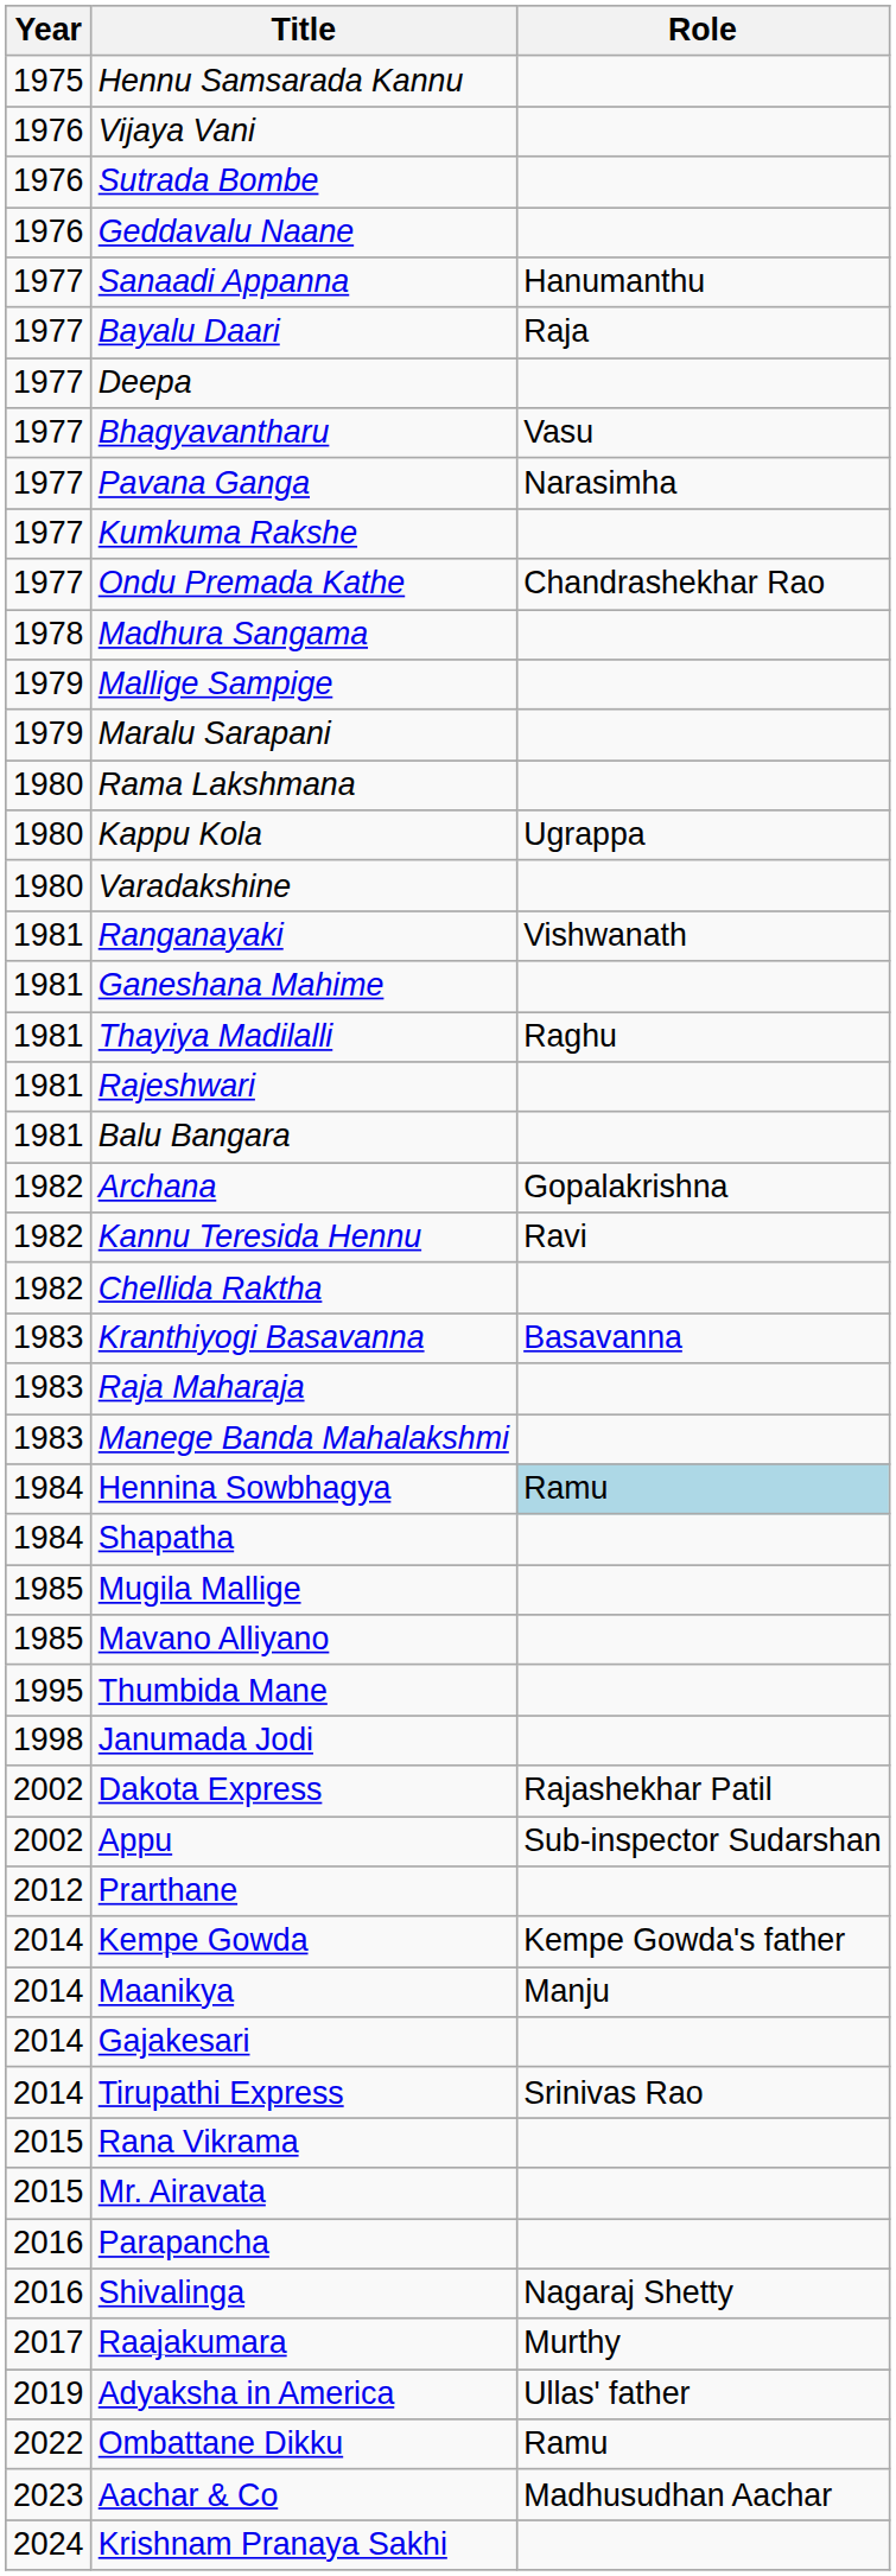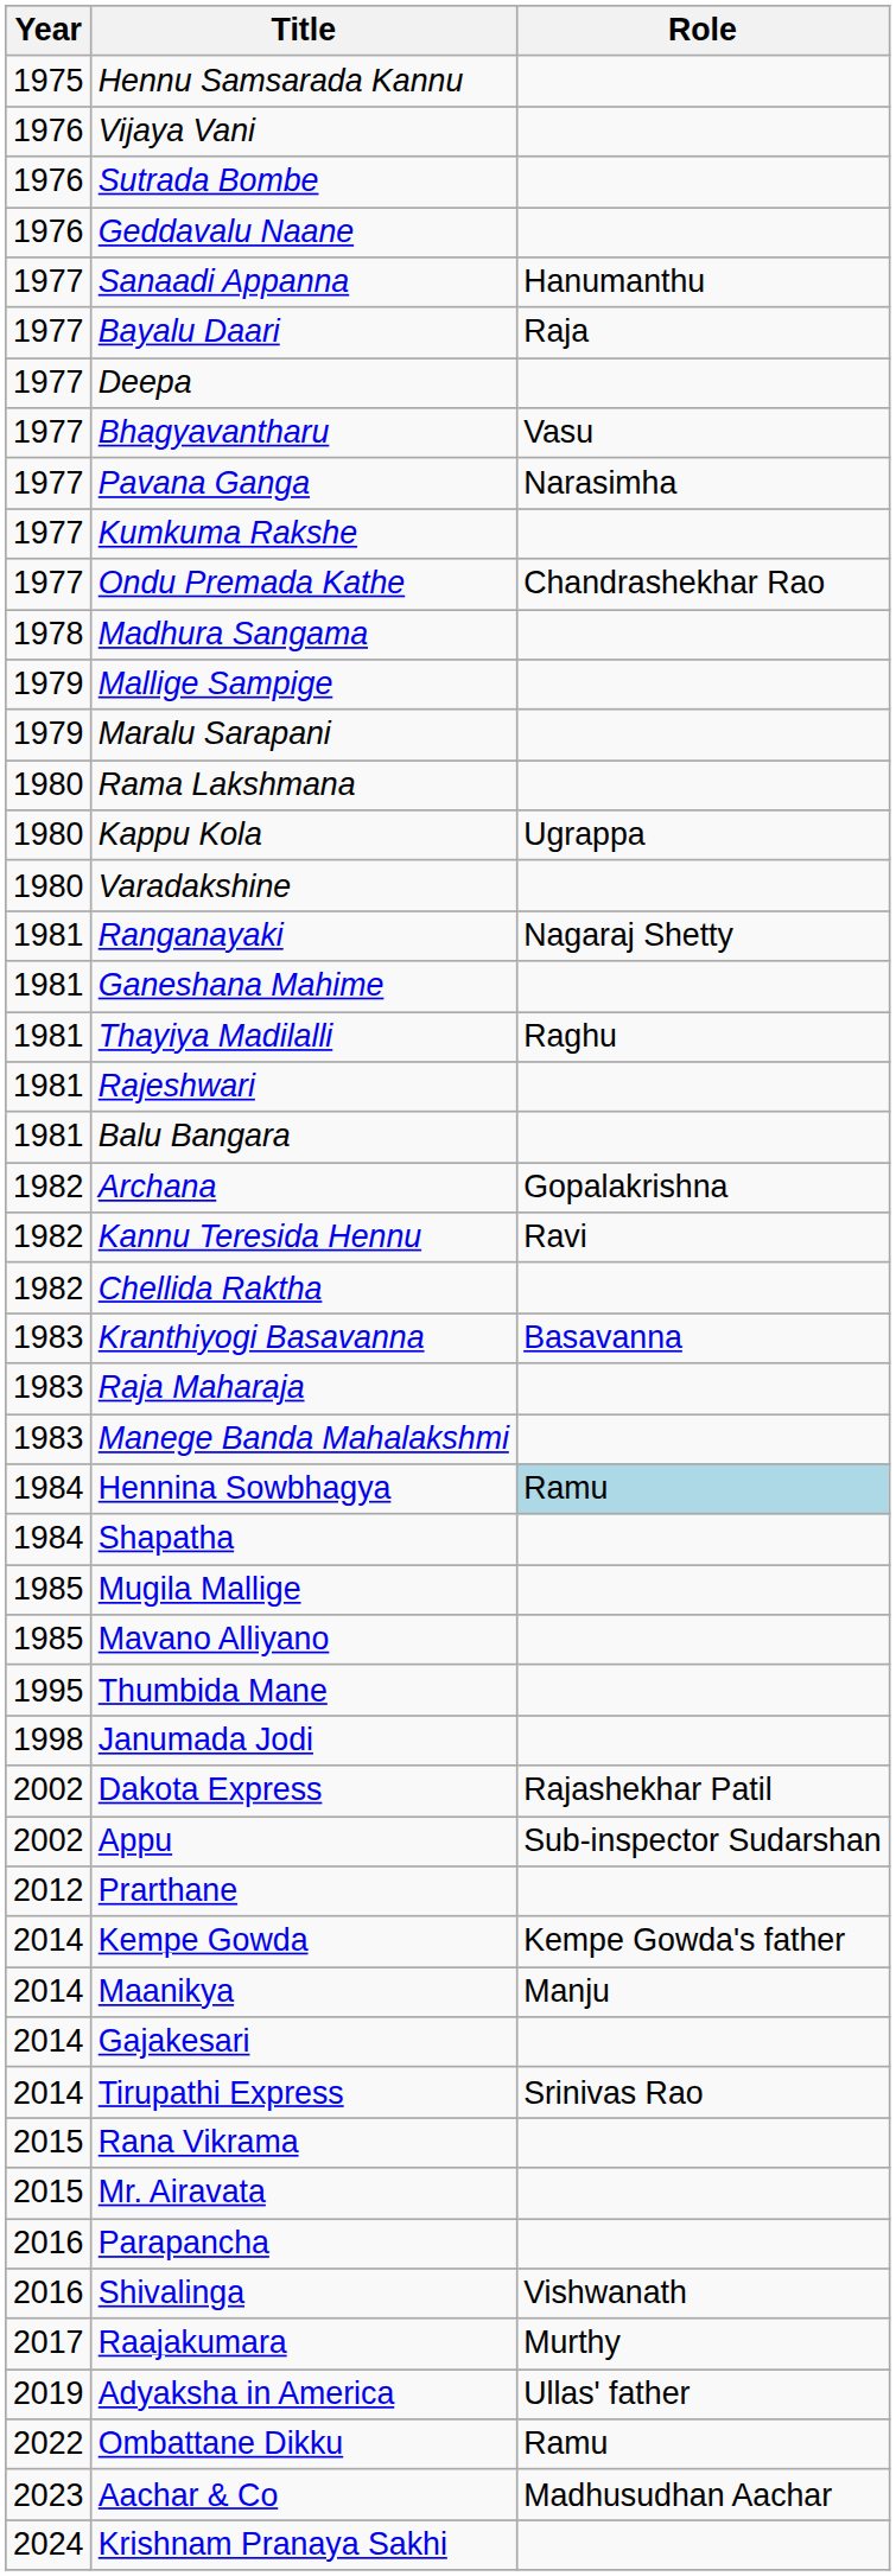Ranganayaki | Role: Vishwanath -> Nagaraj Shetty
Shivalinga | Role: Nagaraj Shetty -> Vishwanath
